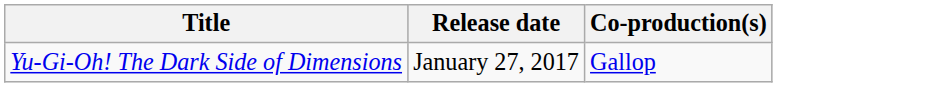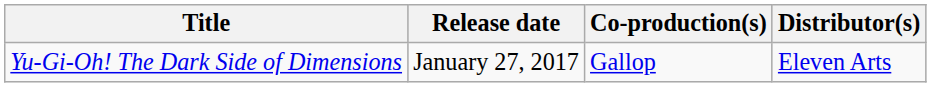+ column: Distributor(s) | Eleven Arts
